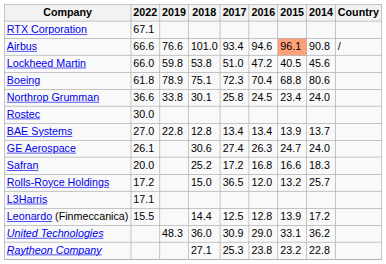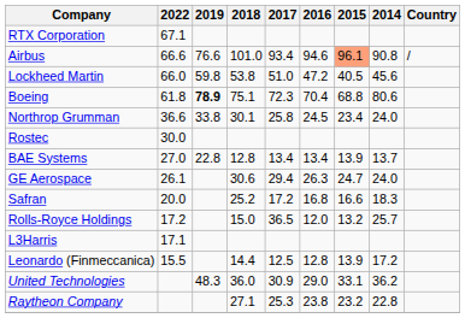Boeing | 2019: normal -> bold
GE Aerospace | 2017: 27.4 -> 29.4
